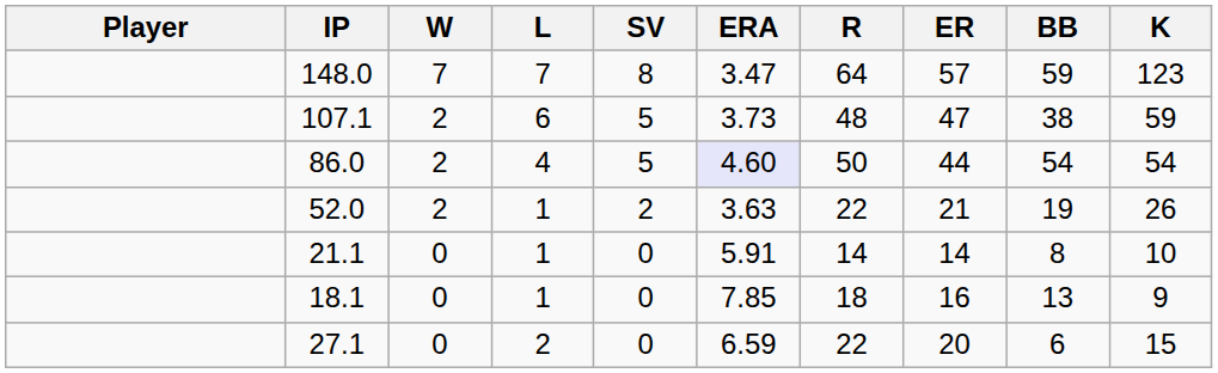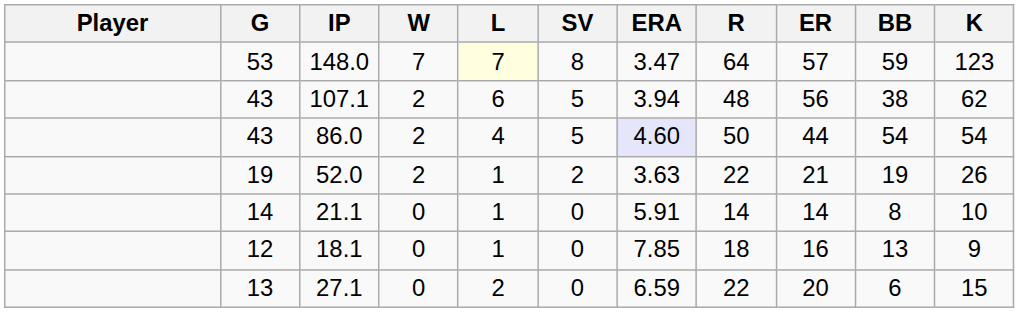+ column: G | 53 | 43 | 43 | 19 | 14 | 12 | 13
148.0 | L: no background -> lightyellow background
107.1 | ERA: 3.73 -> 3.94
107.1 | ER: 47 -> 56
107.1 | K: 59 -> 62
